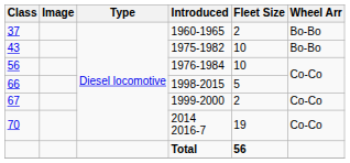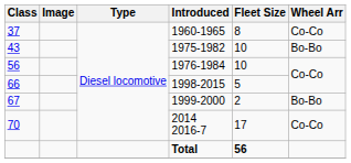37 | Fleet Size: 2 -> 8
37 | Wheel Arr: Bo-Bo -> Co-Co
67 | Wheel Arr: Co-Co -> Bo-Bo
70 | Fleet Size: 19 -> 17
